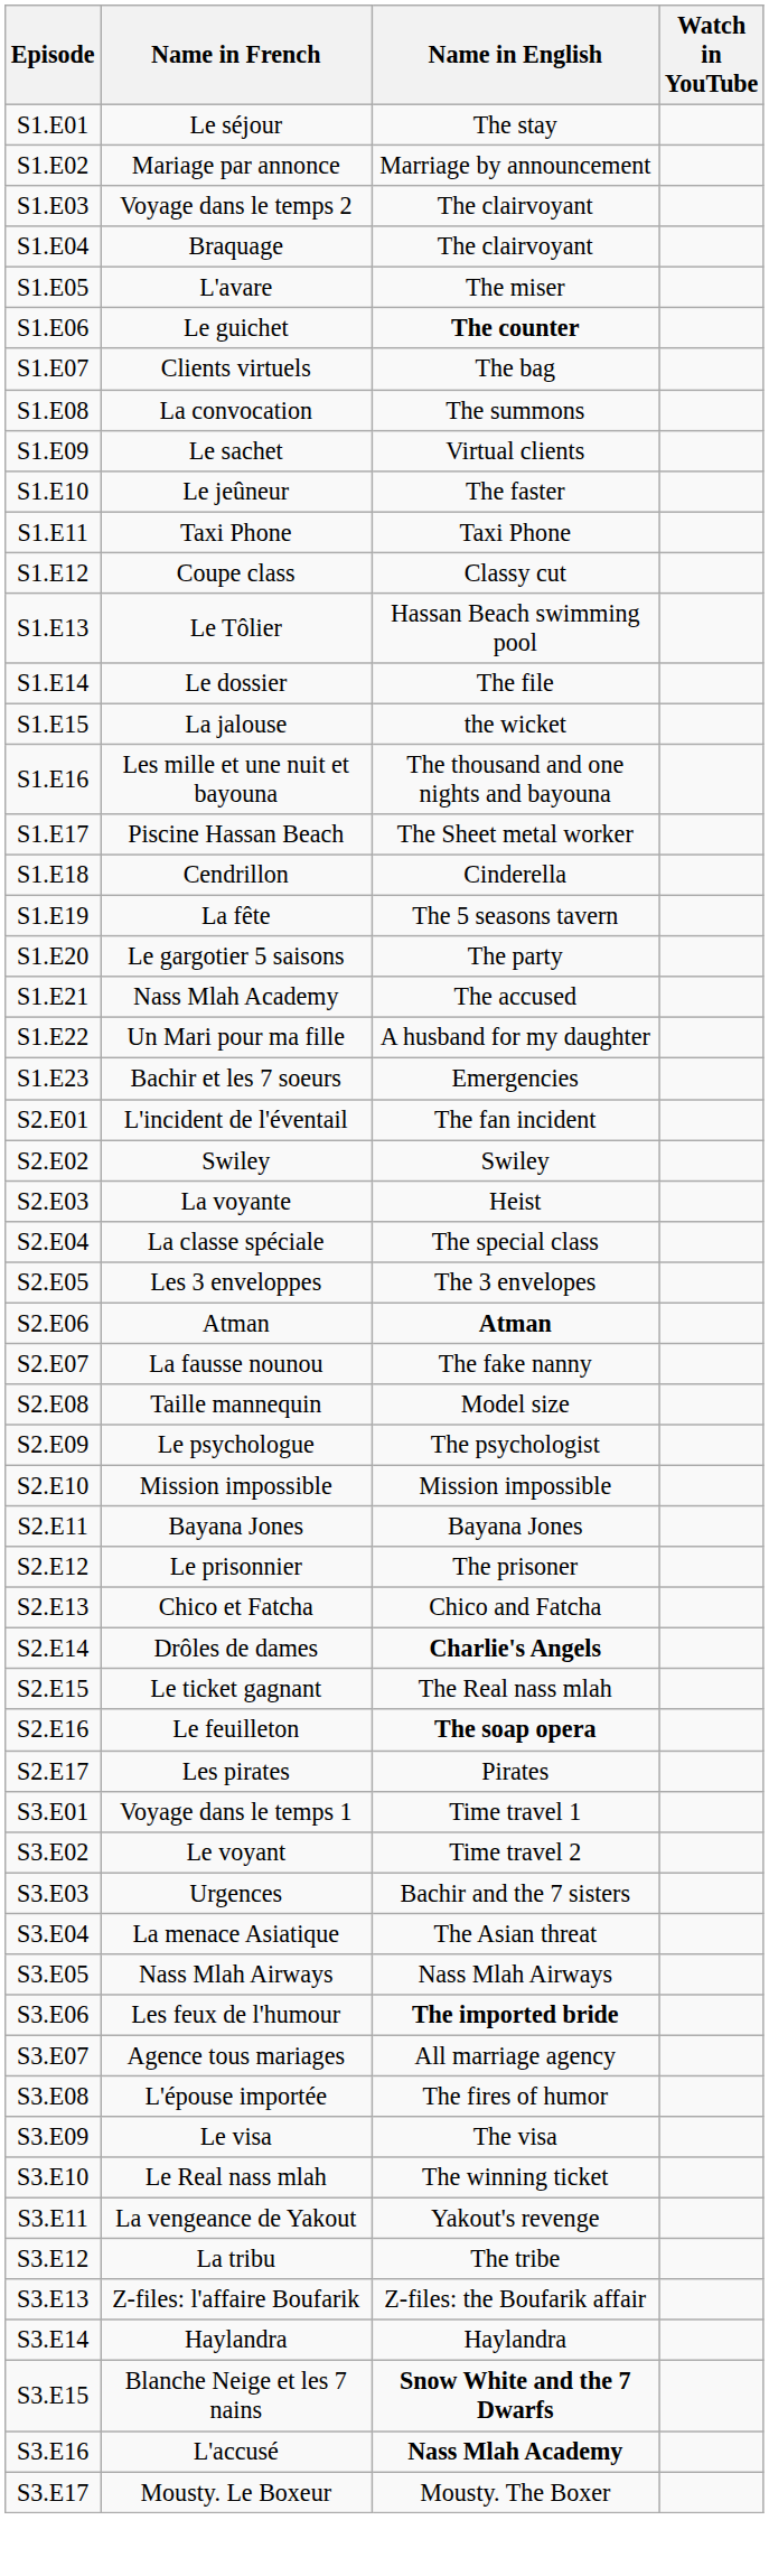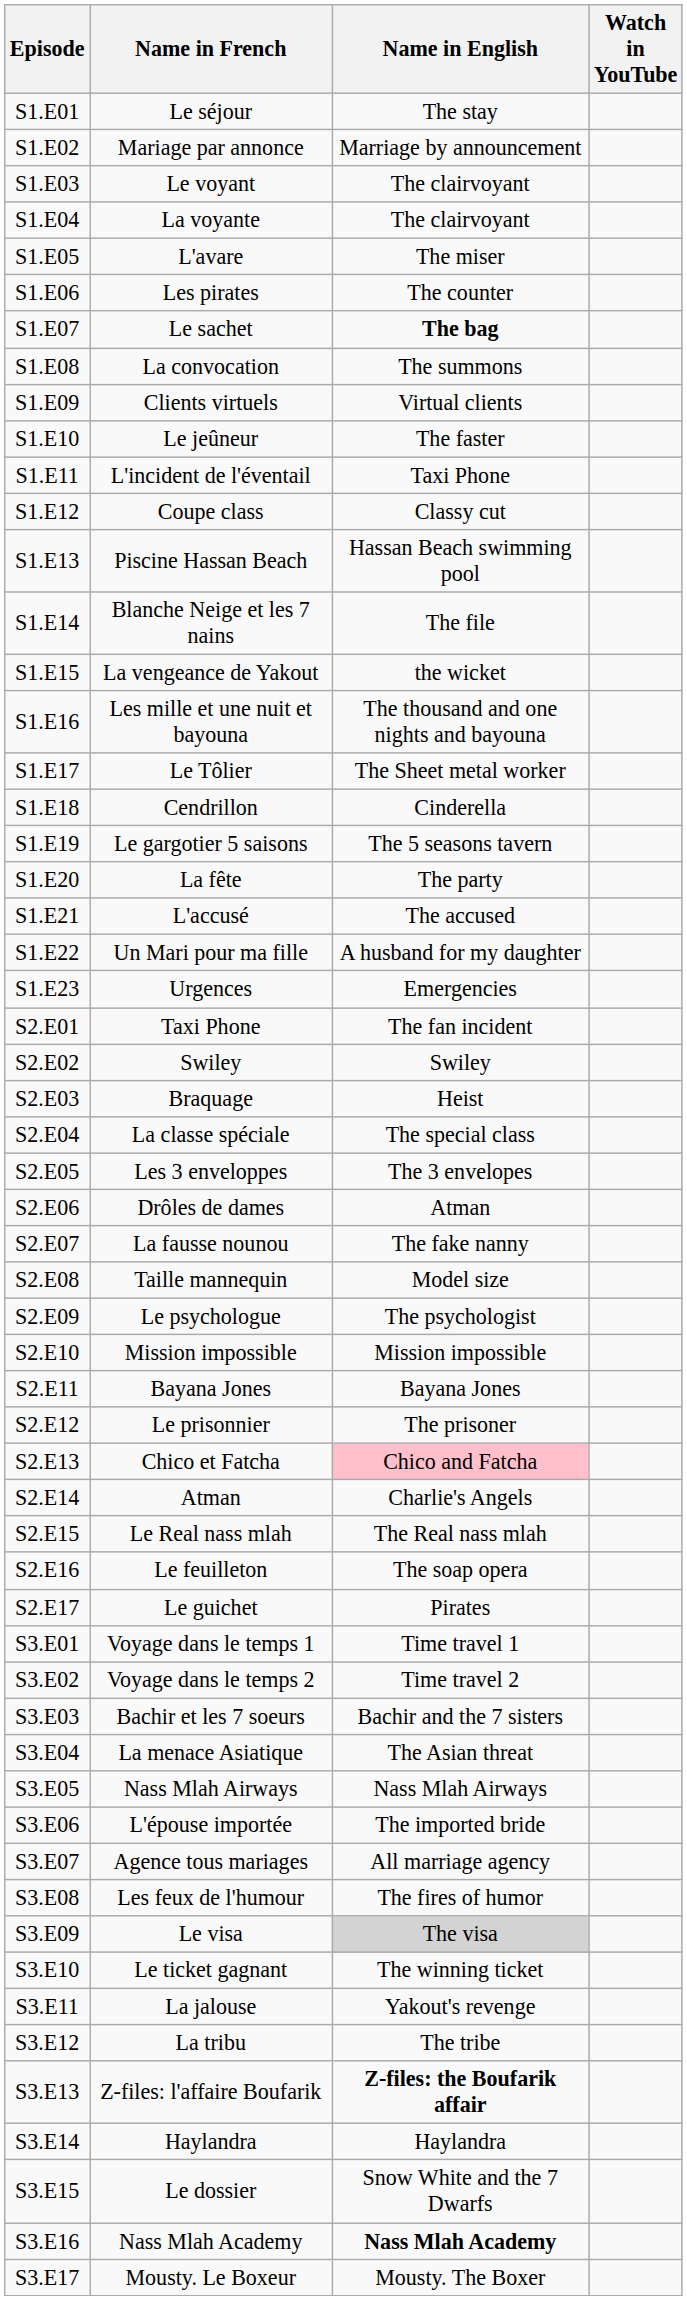S1.E03 | Name in French: Voyage dans le temps 2 -> Le voyant
S1.E04 | Name in French: Braquage -> La voyante
S1.E06 | Name in French: Le guichet -> Les pirates
S1.E06 | Name in English: bold -> normal
S1.E07 | Name in French: Clients virtuels -> Le sachet
S1.E07 | Name in English: normal -> bold
S1.E09 | Name in French: Le sachet -> Clients virtuels
S1.E11 | Name in French: Taxi Phone -> L'incident de l'éventail
S1.E13 | Name in French: Le Tôlier -> Piscine Hassan Beach
S1.E14 | Name in French: Le dossier -> Blanche Neige et les 7 nains
S1.E15 | Name in French: La jalouse -> La vengeance de Yakout
S1.E17 | Name in French: Piscine Hassan Beach -> Le Tôlier
S1.E19 | Name in French: La fête -> Le gargotier 5 saisons
S1.E20 | Name in French: Le gargotier 5 saisons -> La fête
S1.E21 | Name in French: Nass Mlah Academy -> L'accusé
S1.E23 | Name in French: Bachir et les 7 soeurs -> Urgences
S2.E01 | Name in French: L'incident de l'éventail -> Taxi Phone
S2.E03 | Name in French: La voyante -> Braquage
S2.E06 | Name in French: Atman -> Drôles de dames
S2.E06 | Name in English: bold -> normal
S2.E13 | Name in English: no background -> pink background
S2.E14 | Name in French: Drôles de dames -> Atman
S2.E14 | Name in English: bold -> normal
S2.E15 | Name in French: Le ticket gagnant -> Le Real nass mlah
S2.E16 | Name in English: bold -> normal
S2.E17 | Name in French: Les pirates -> Le guichet
S3.E02 | Name in French: Le voyant -> Voyage dans le temps 2
S3.E03 | Name in French: Urgences -> Bachir et les 7 soeurs
S3.E06 | Name in French: Les feux de l'humour -> L'épouse importée
S3.E06 | Name in English: bold -> normal
S3.E08 | Name in French: L'épouse importée -> Les feux de l'humour
S3.E09 | Name in English: no background -> lightgrey background
S3.E10 | Name in French: Le Real nass mlah -> Le ticket gagnant
S3.E11 | Name in French: La vengeance de Yakout -> La jalouse
S3.E13 | Name in English: normal -> bold
S3.E15 | Name in French: Blanche Neige et les 7 nains -> Le dossier
S3.E15 | Name in English: bold -> normal
S3.E16 | Name in French: L'accusé -> Nass Mlah Academy
